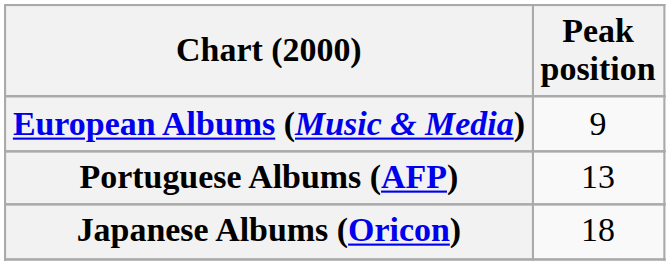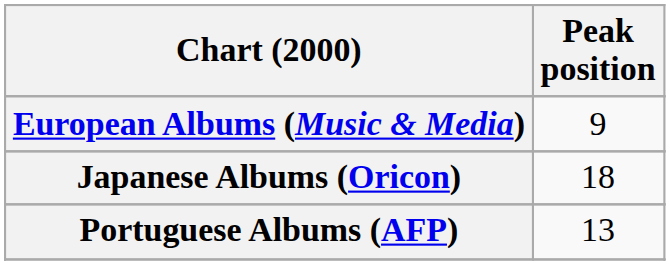rows swapped: Japanese Albums (Oricon) <-> Portuguese Albums (AFP)
